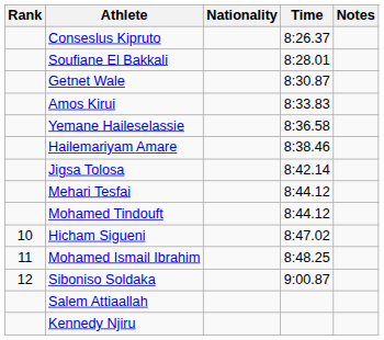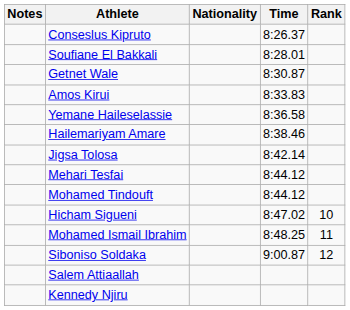columns swapped: Rank <-> Notes
